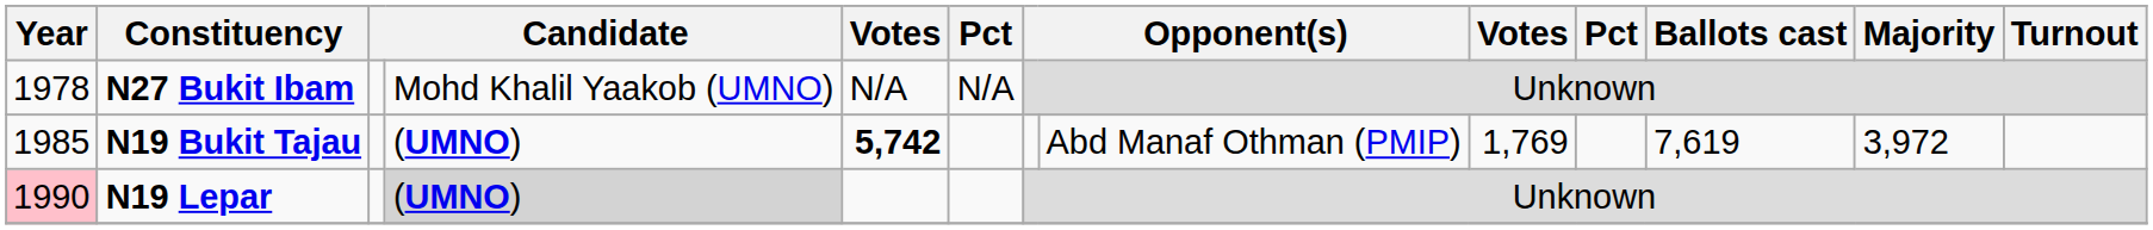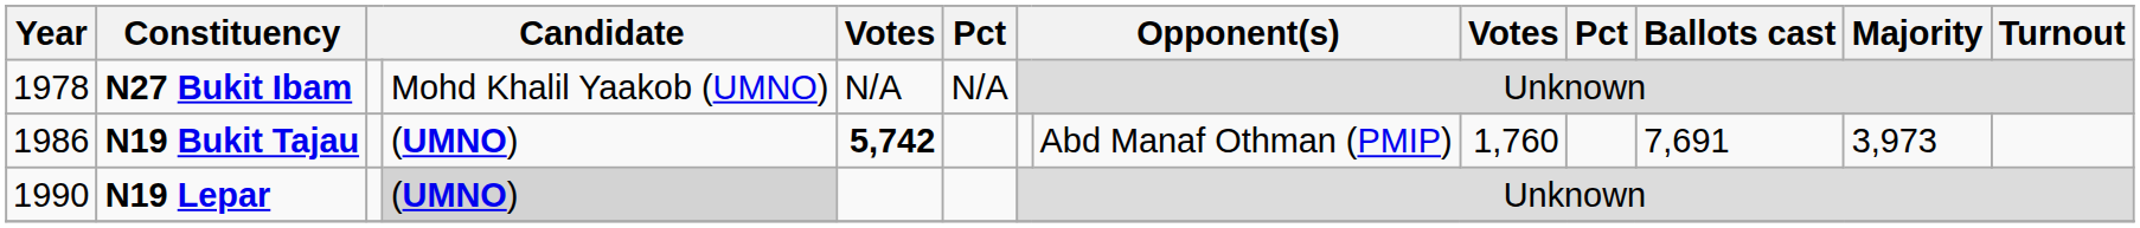N19 Bukit Tajau | Year: 1985 -> 1986
N19 Bukit Tajau | column 9: 1,769 -> 1,760
N19 Bukit Tajau | Ballots cast: 7,619 -> 7,691
N19 Bukit Tajau | Majority: 3,972 -> 3,973
N19 Lepar | Year: pink background -> no background
